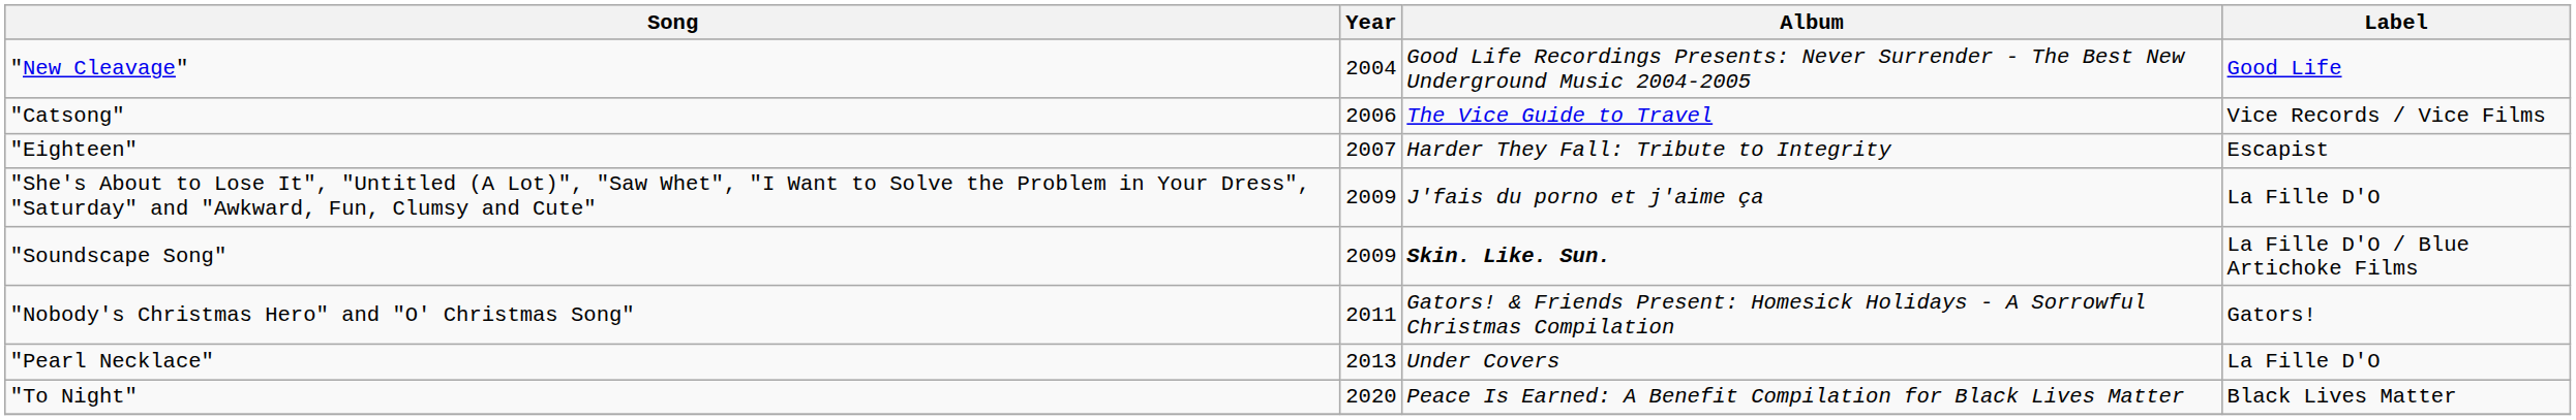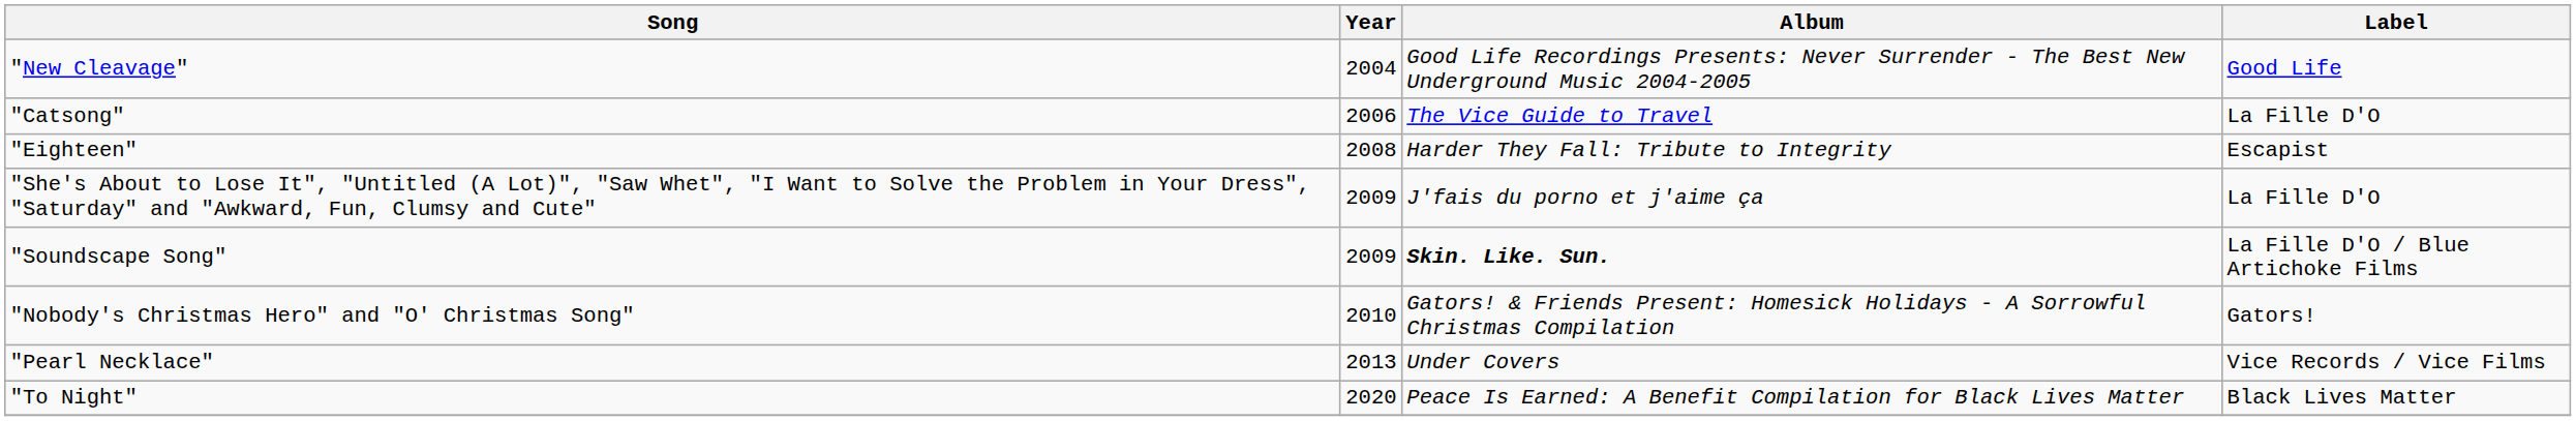"Catsong" | Label: Vice Records / Vice Films -> La Fille D'O
"Eighteen" | Year: 2007 -> 2008
"Nobody's Christmas Hero" and "O' Christmas Song" | Year: 2011 -> 2010
"Pearl Necklace" | Label: La Fille D'O -> Vice Records / Vice Films
